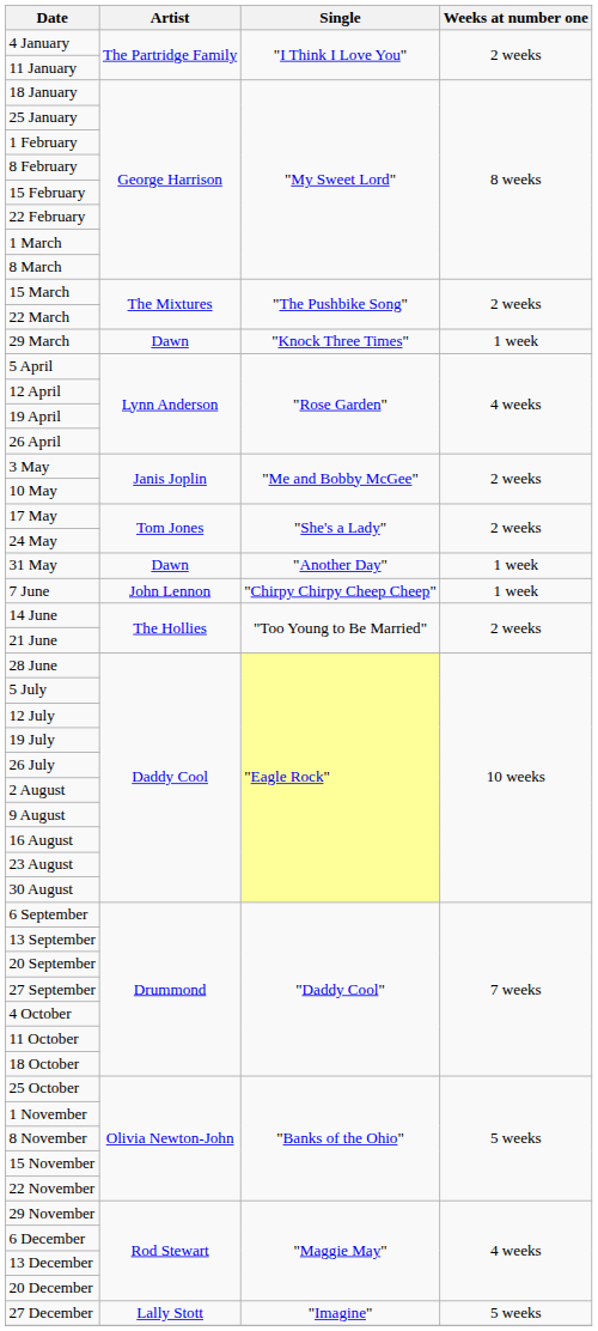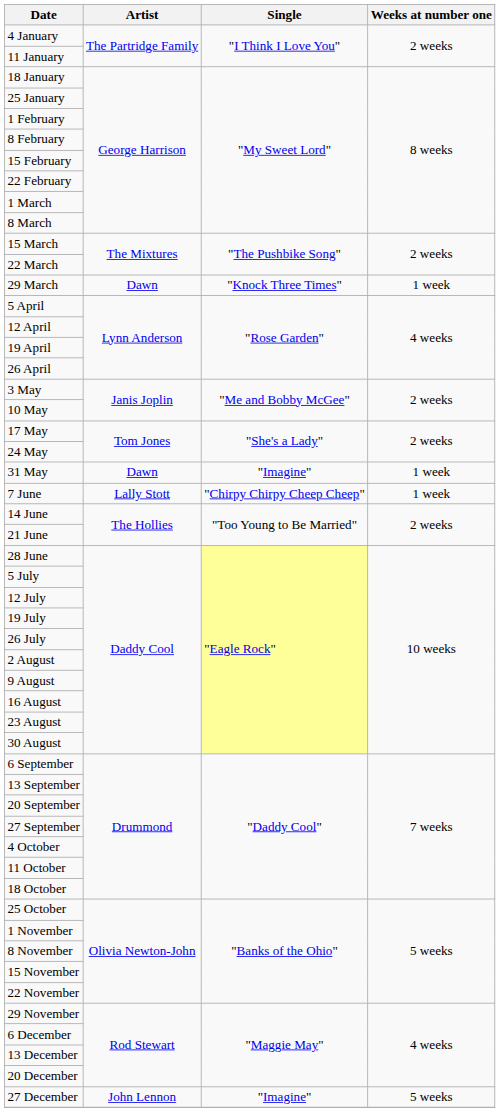31 May | Single: "Another Day" -> "Imagine"
7 June | Artist: John Lennon -> Lally Stott
27 December | Artist: Lally Stott -> John Lennon
